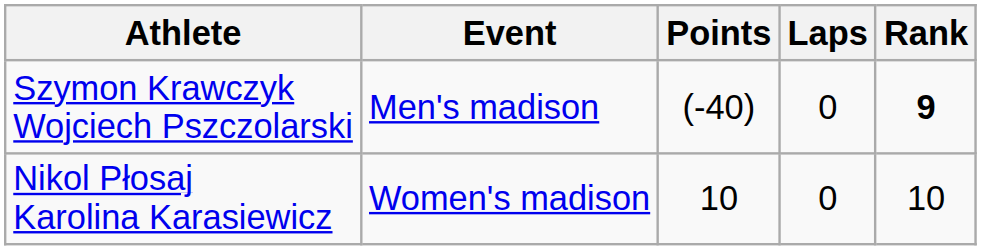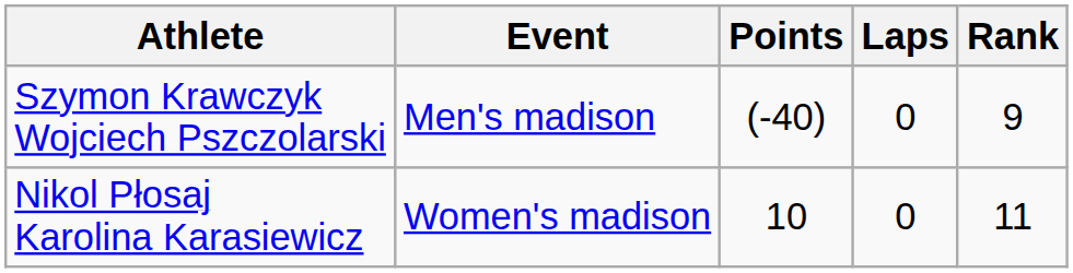Szymon Krawczyk Wojciech Pszczolarski | Rank: bold -> normal
Nikol Płosaj Karolina Karasiewicz | Rank: 10 -> 11
